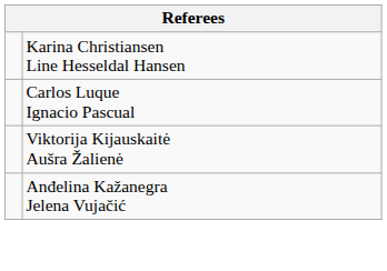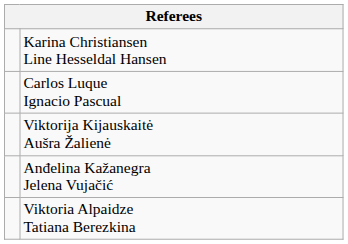+ row: Viktoria Alpaidze Tatiana Berezkina
